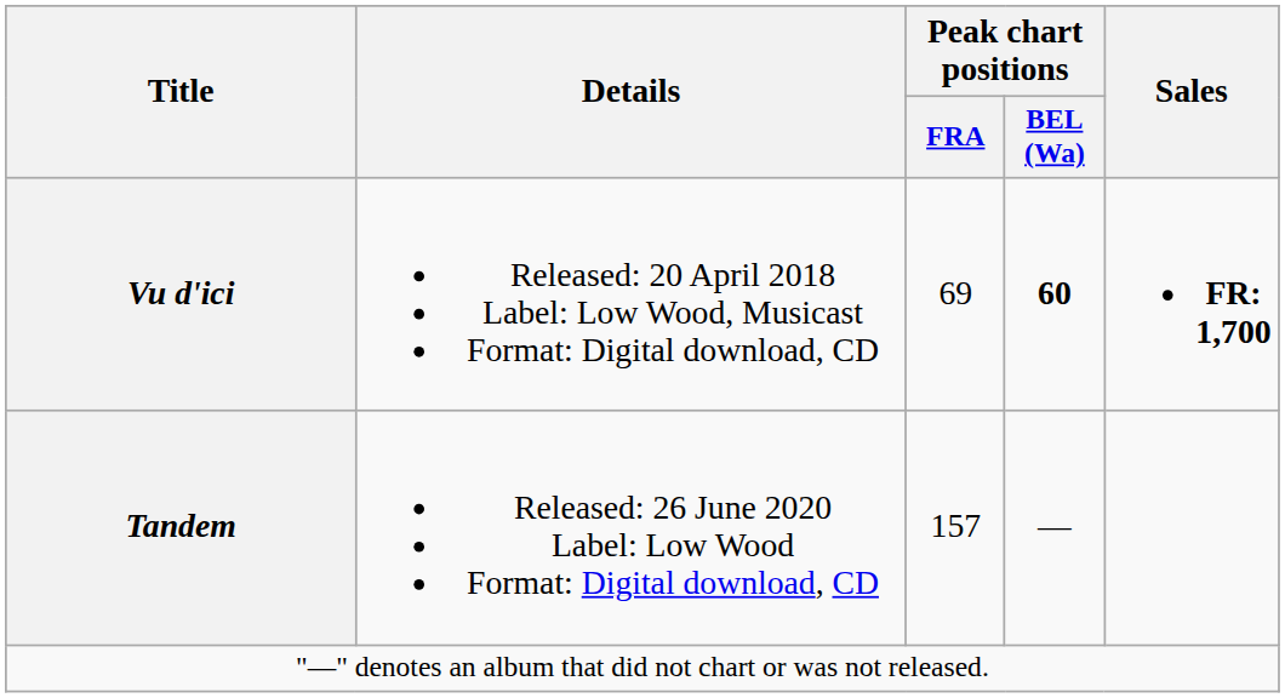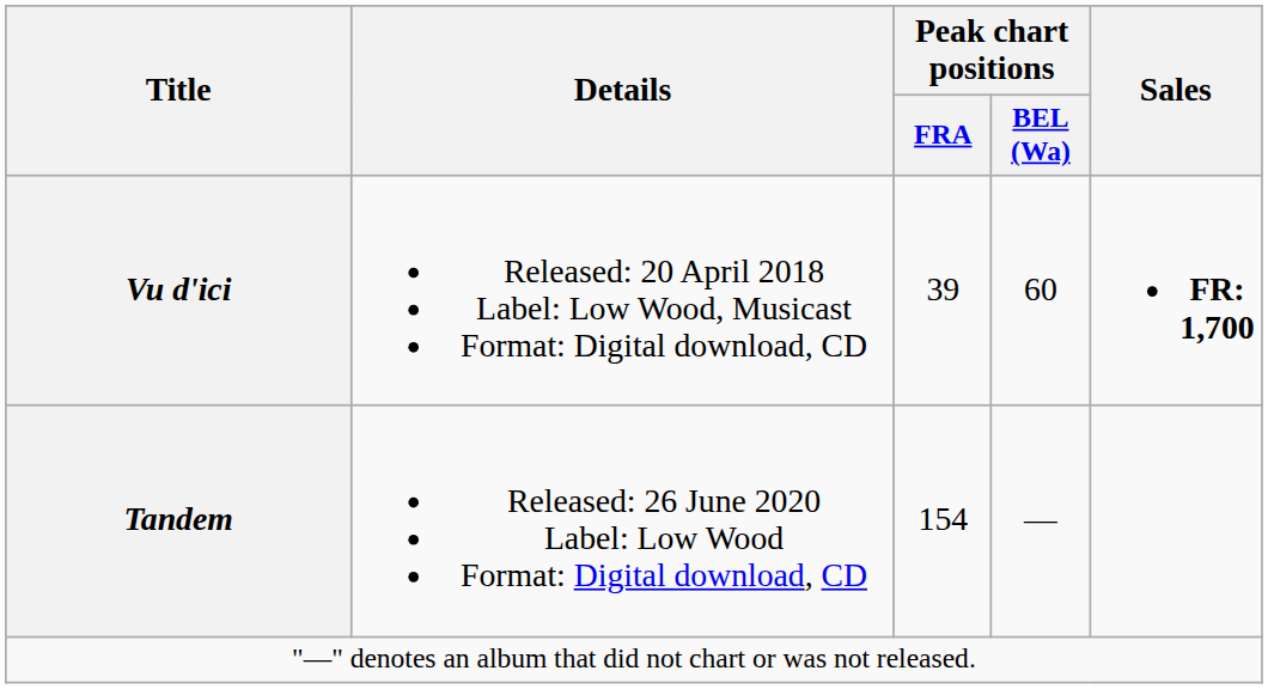Vu d'ici | Peak chart positions / FRA: 69 -> 39
Vu d'ici | Peak chart positions / BEL (Wa): bold -> normal
Tandem | Peak chart positions / FRA: 157 -> 154
